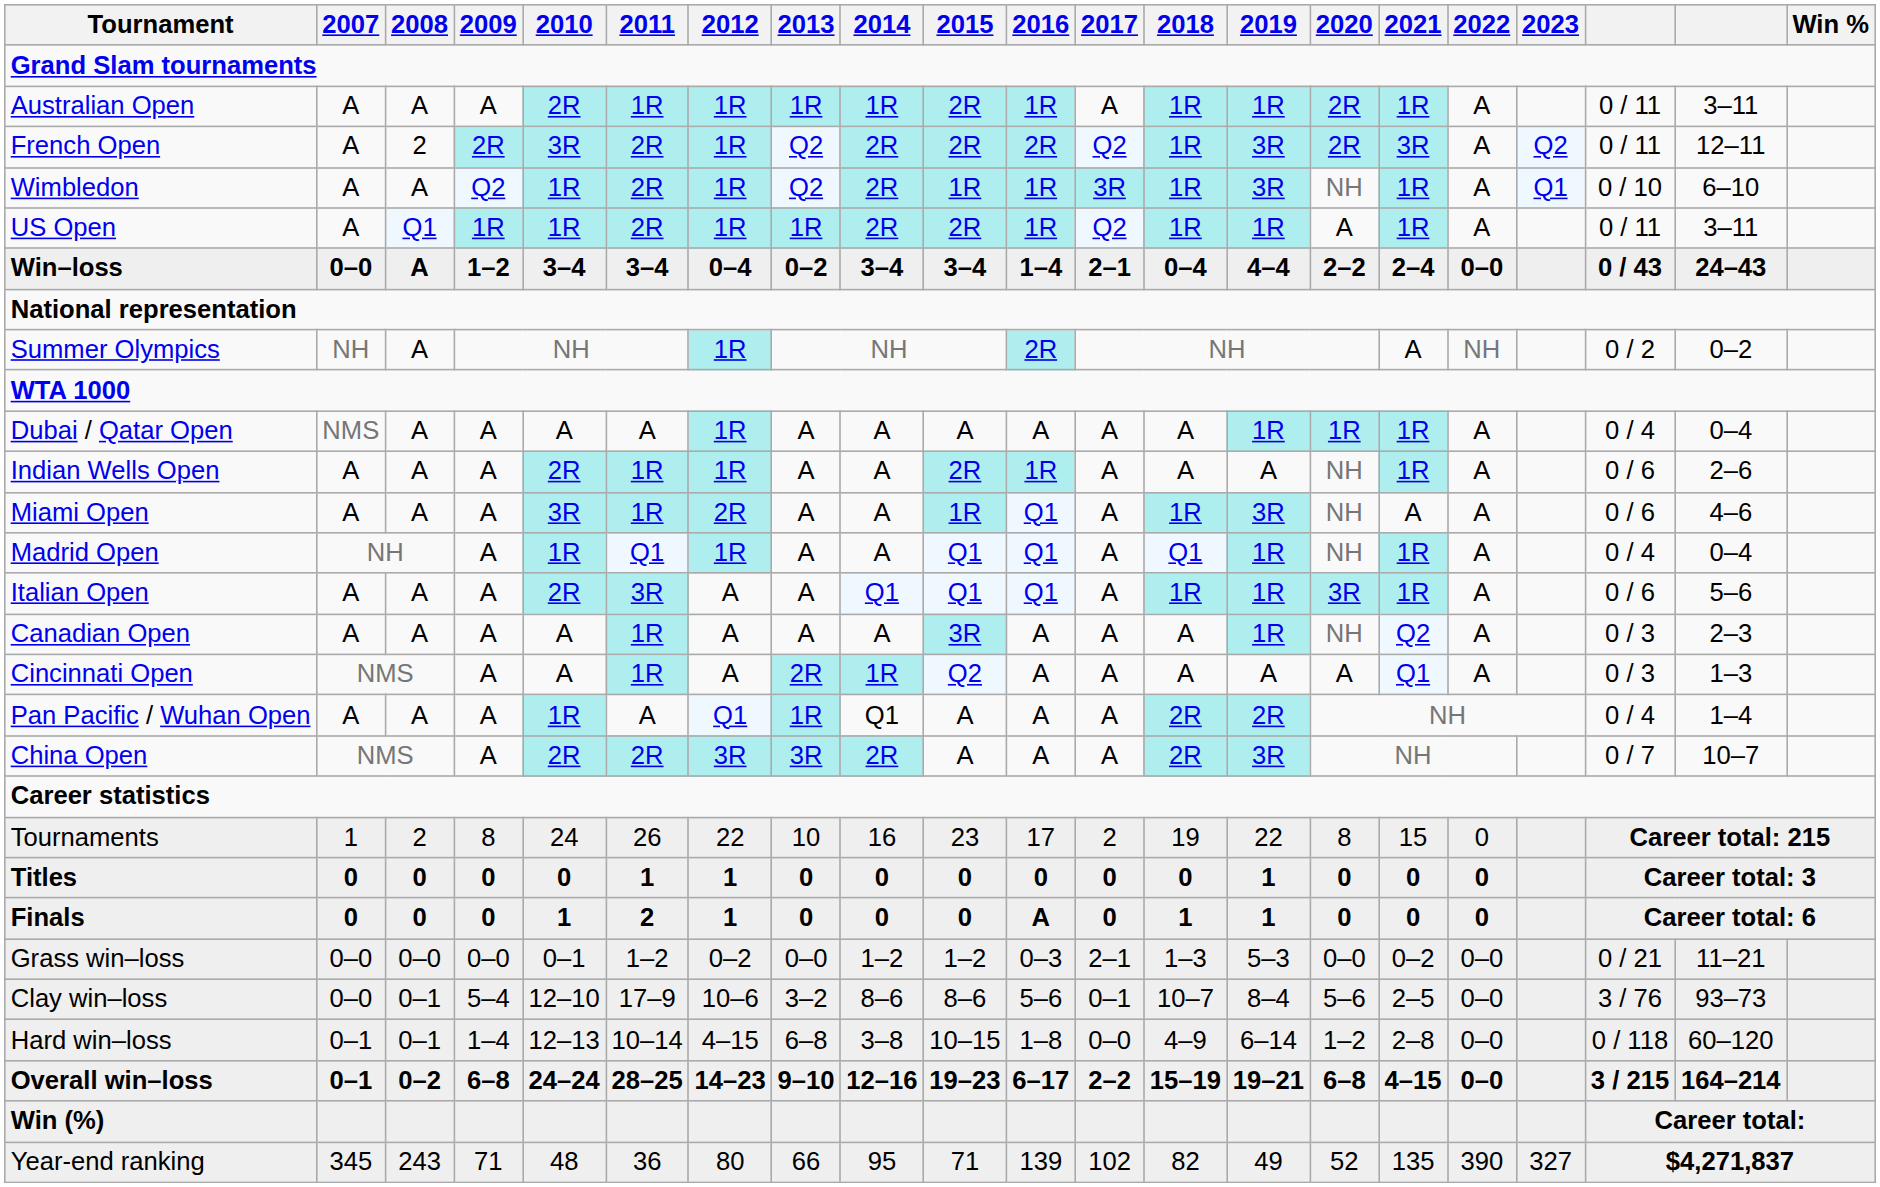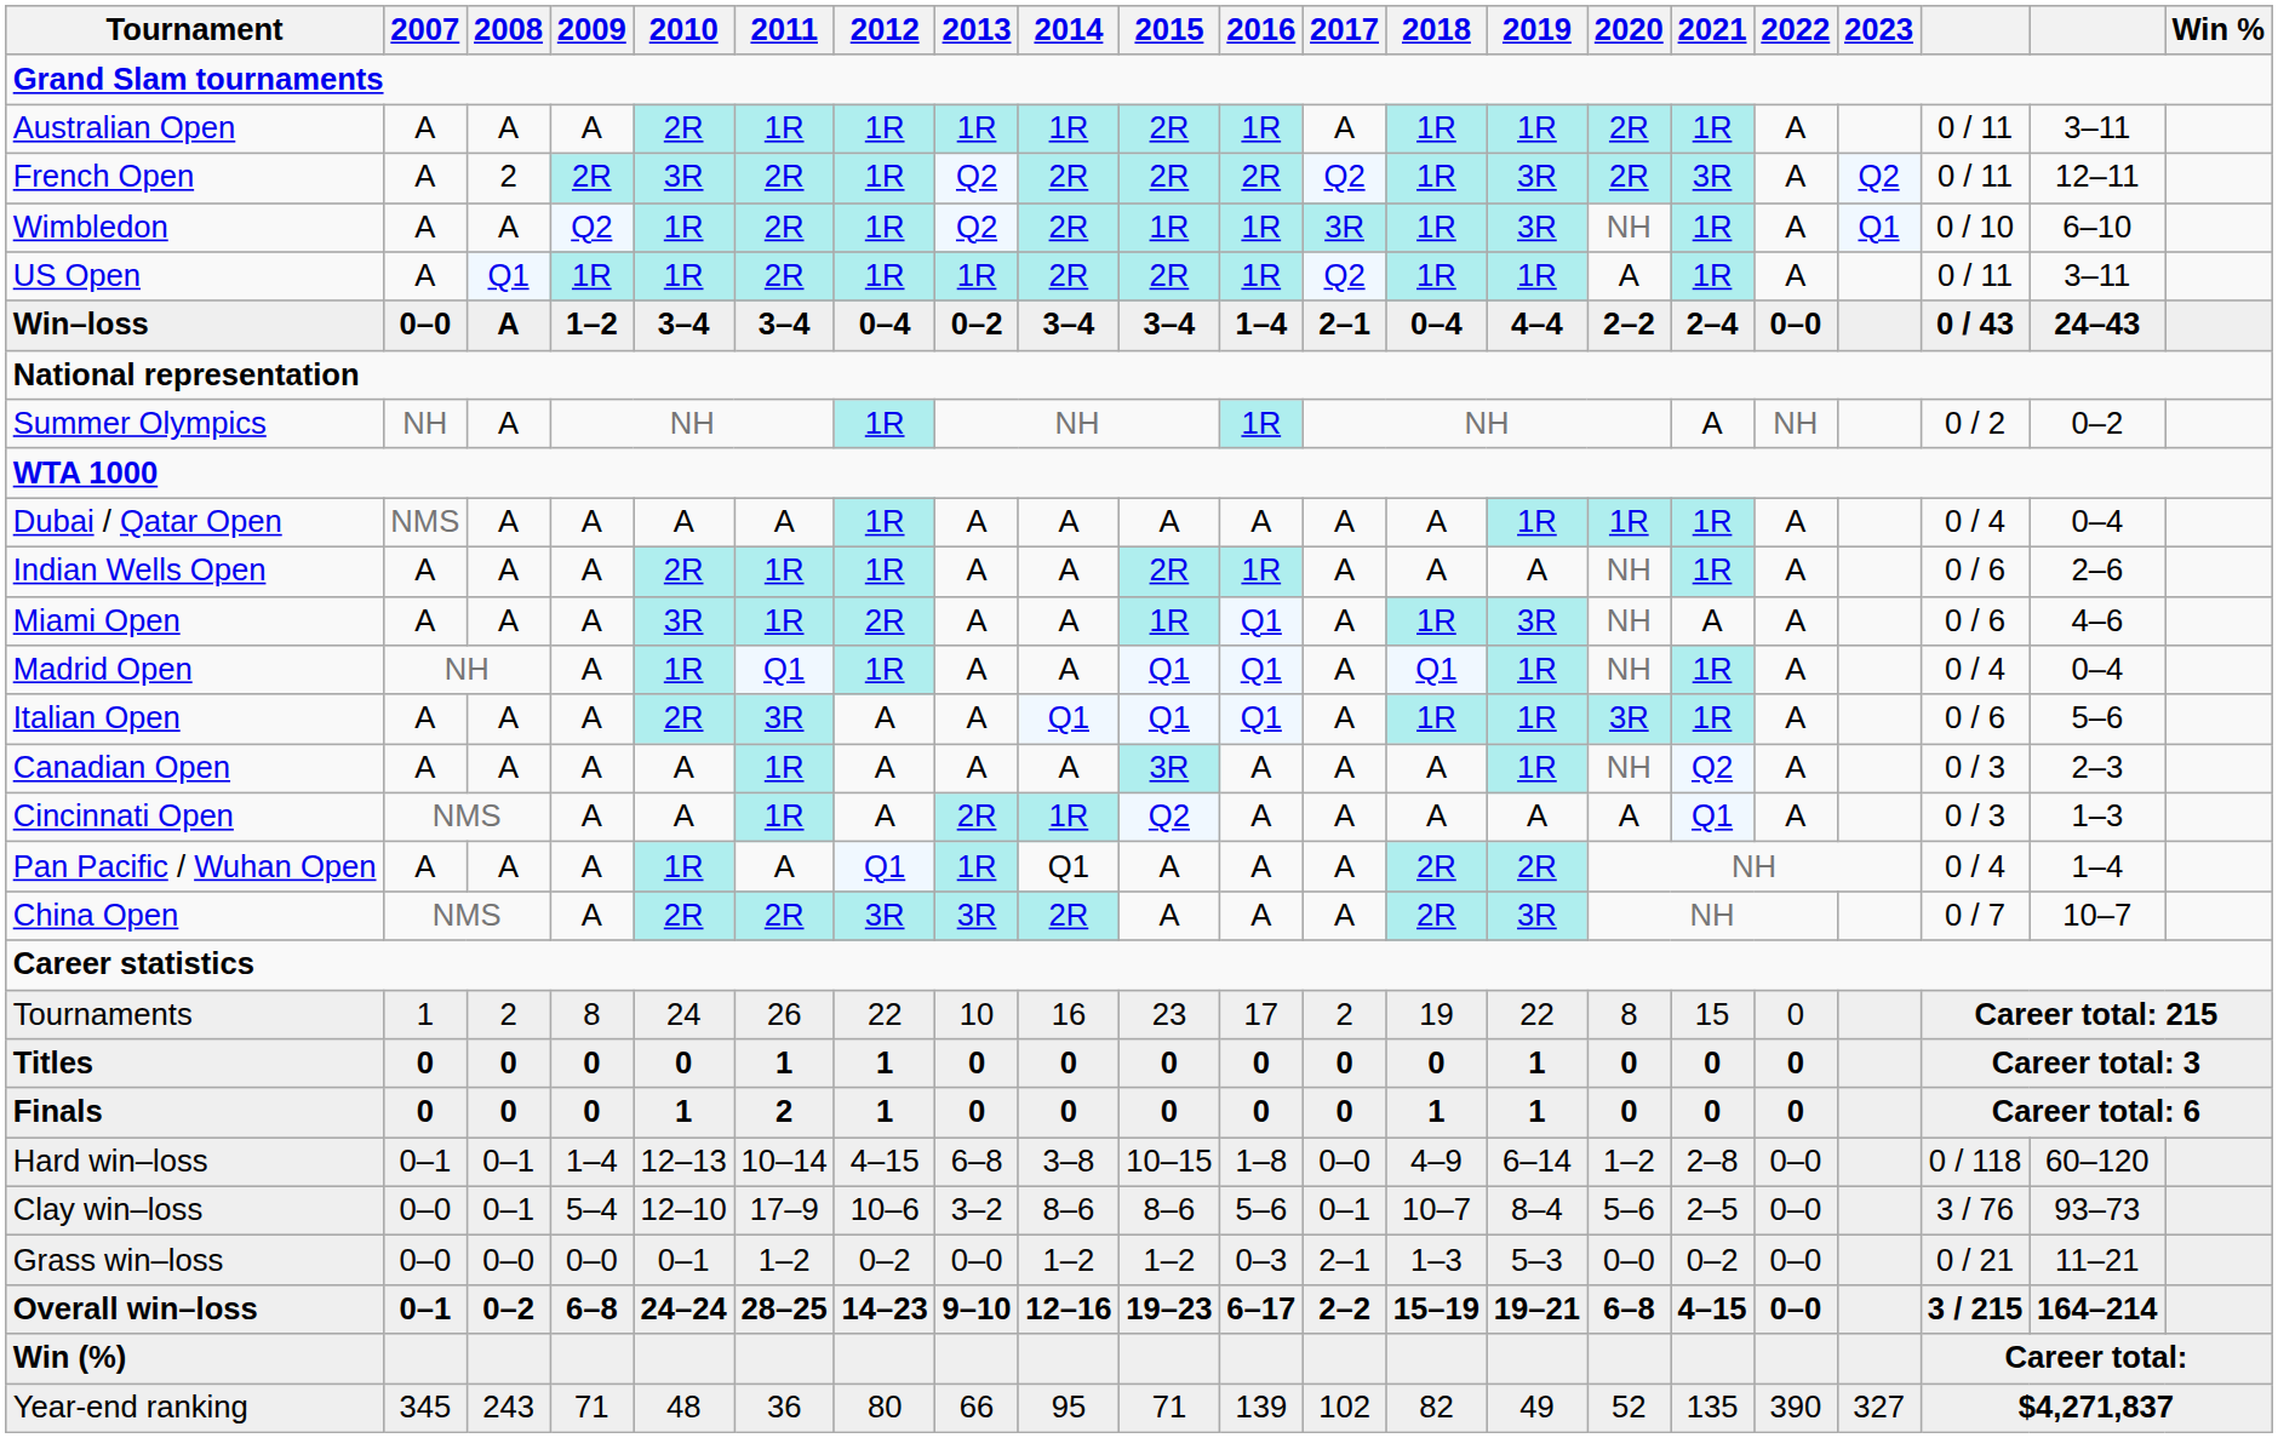Summer Olympics | 2016: 2R -> 1R
Finals | 2016: A -> 0
rows swapped: Hard win–loss <-> Grass win–loss
